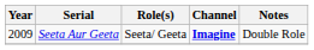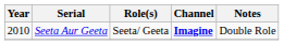Seeta Aur Geeta | Year: 2009 -> 2010
